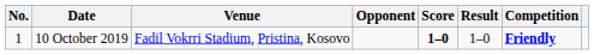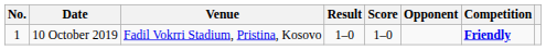columns swapped: Opponent <-> Result
10 October 2019 | Score: bold -> normal
